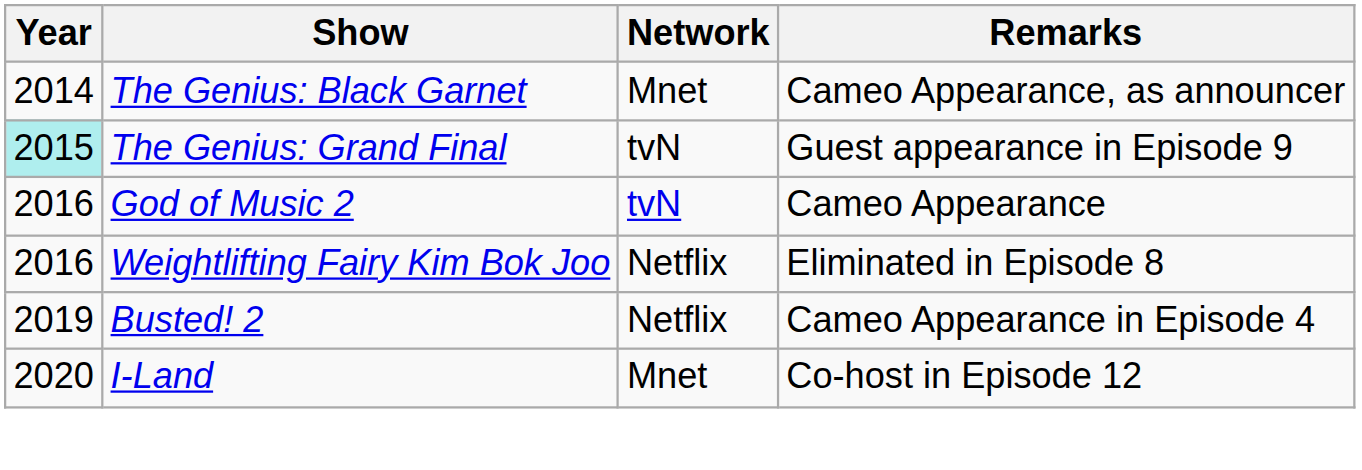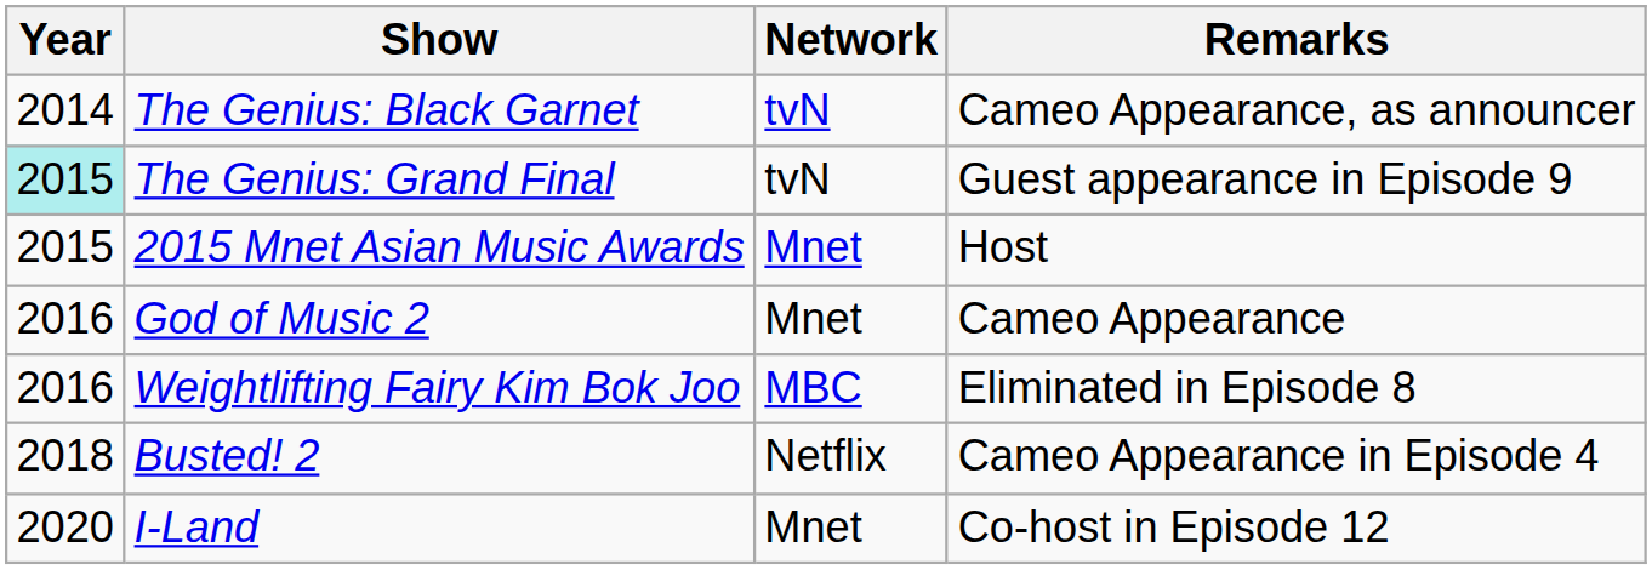The Genius: Black Garnet | Network: Mnet -> tvN
+ row: 2015 | 2015 Mnet Asian Music Awards | Mnet | Host
God of Music 2 | Network: tvN -> Mnet
Weightlifting Fairy Kim Bok Joo | Network: Netflix -> MBC
Busted! 2 | Year: 2019 -> 2018
